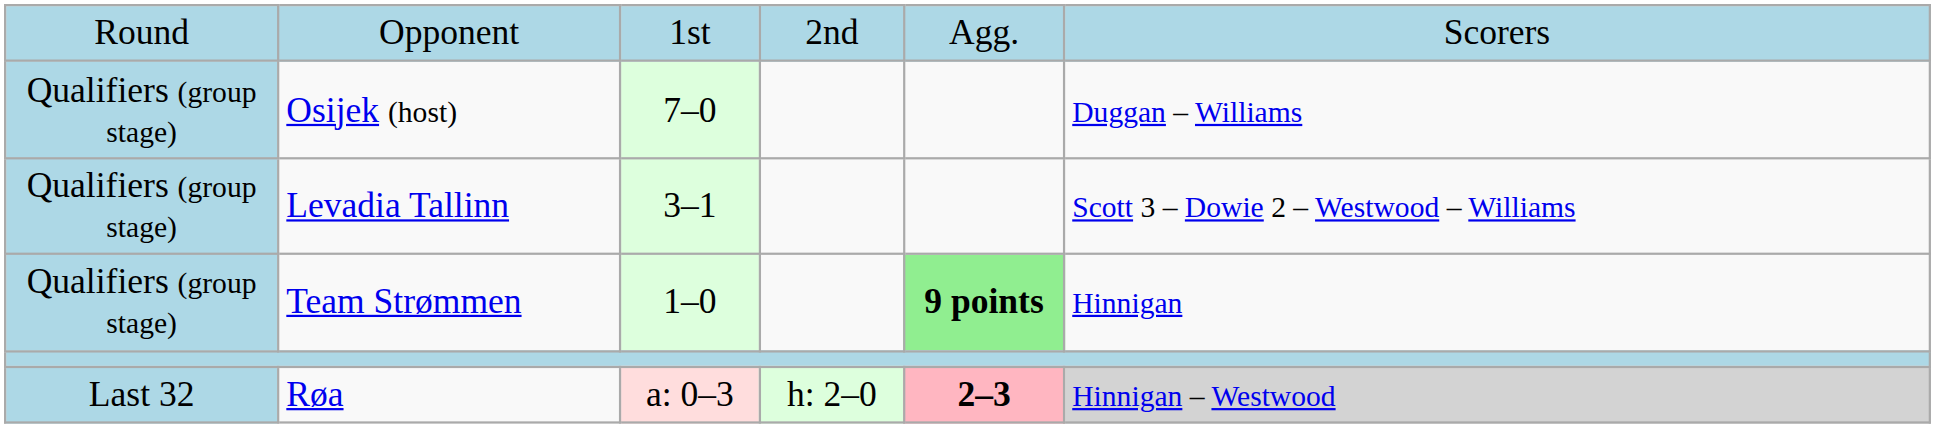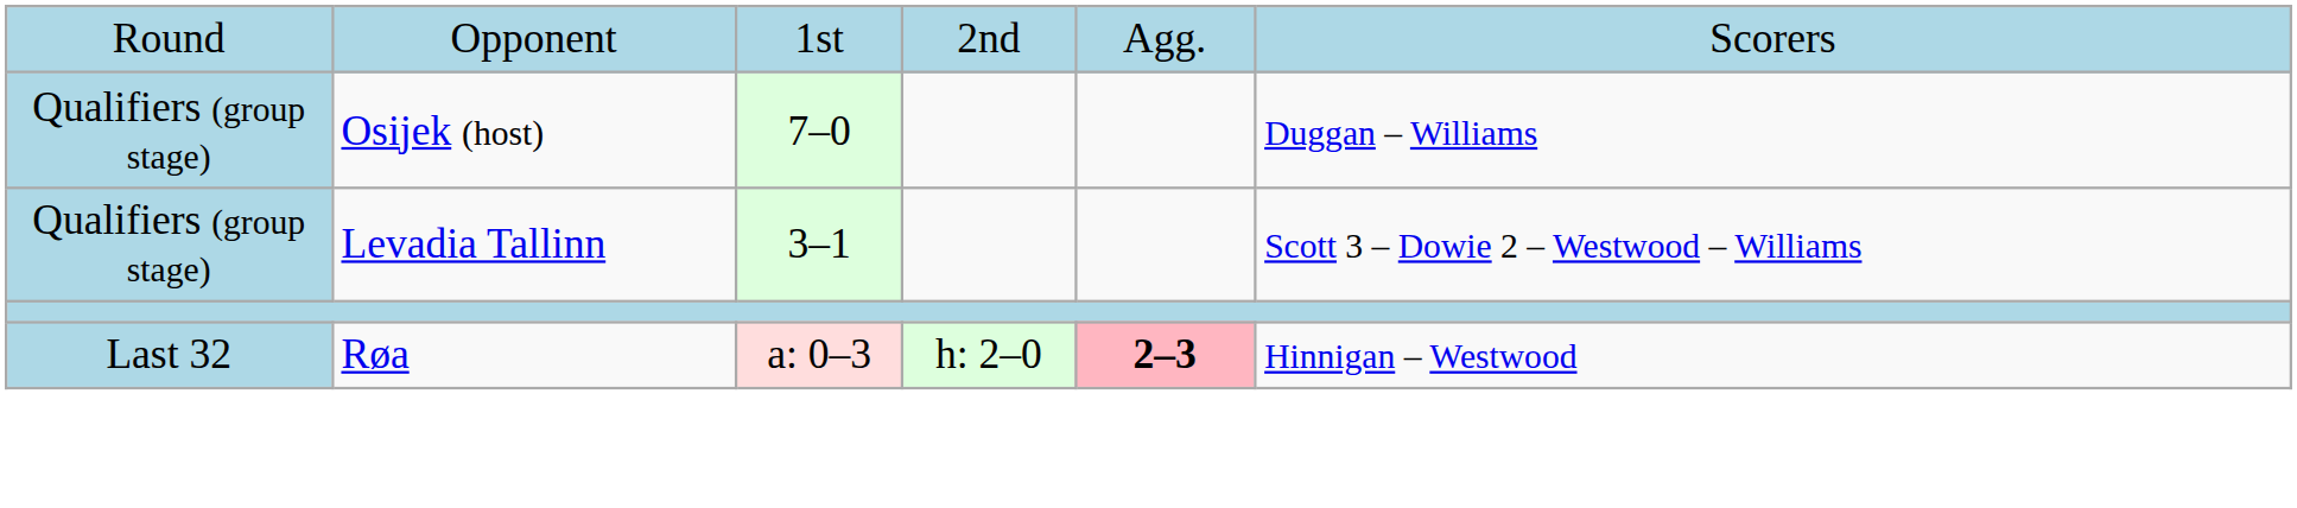- row: Qualifiers (group stage) | Team Strømmen | 1–0 | 9 points | Hinnigan
Røa | column 6: lightgrey background -> no background
